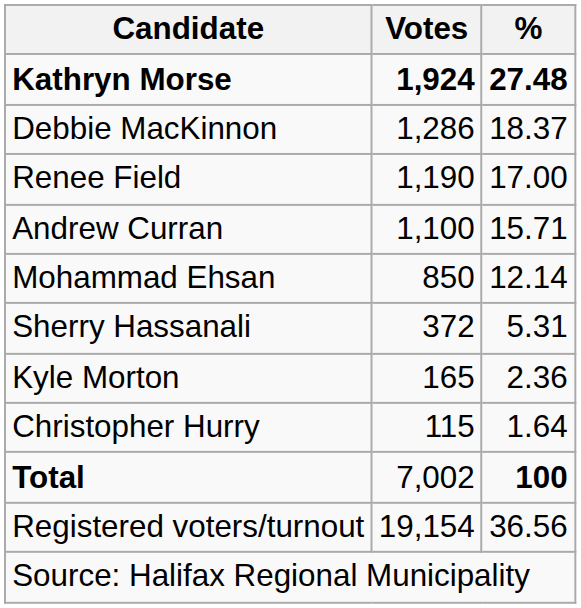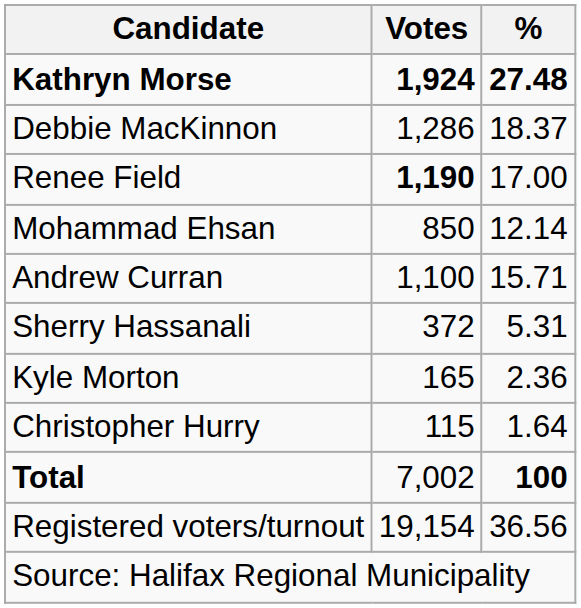Renee Field | Votes: normal -> bold
rows swapped: Andrew Curran <-> Mohammad Ehsan
